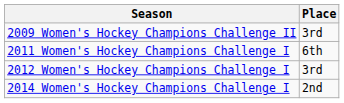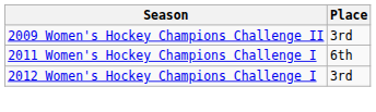- row: 2014 Women's Hockey Champions Challenge I | 2nd
